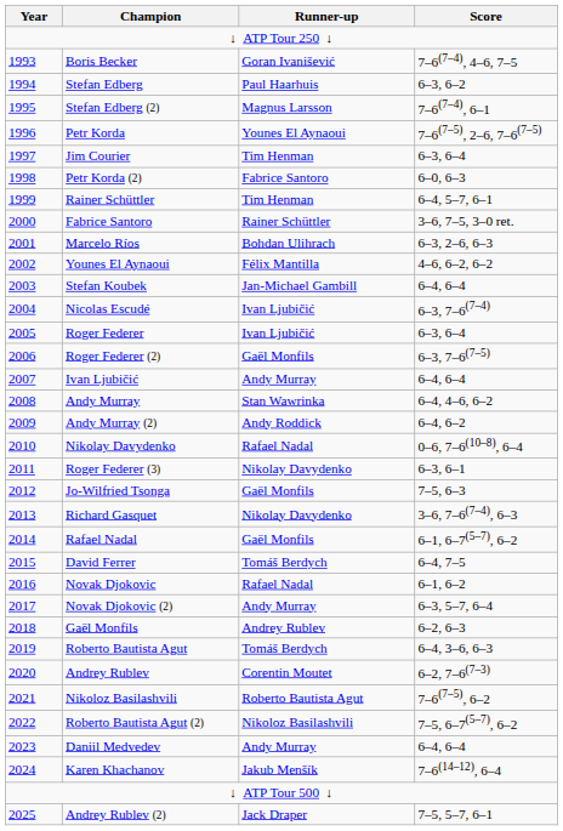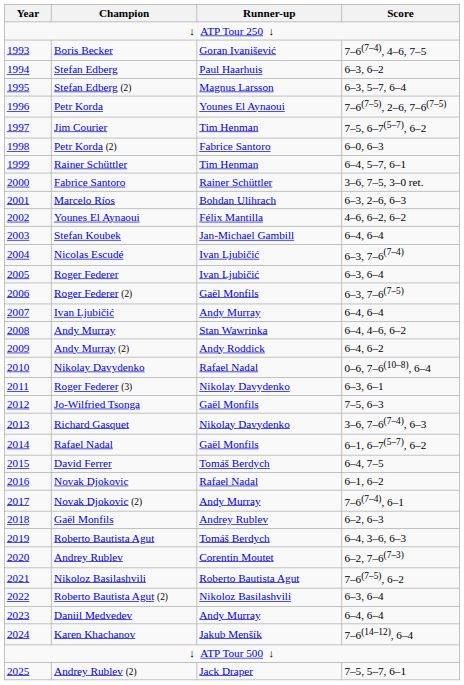Stefan Edberg (2) | Score: 7–6(7–4), 6–1 -> 6–3, 5–7, 6–4
Jim Courier | Score: 6–3, 6–4 -> 7–5, 6–7(5–7), 6–2
Novak Djokovic (2) | Score: 6–3, 5–7, 6–4 -> 7–6(7–4), 6–1
Roberto Bautista Agut (2) | Score: 7–5, 6–7(5–7), 6–2 -> 6–3, 6–4
